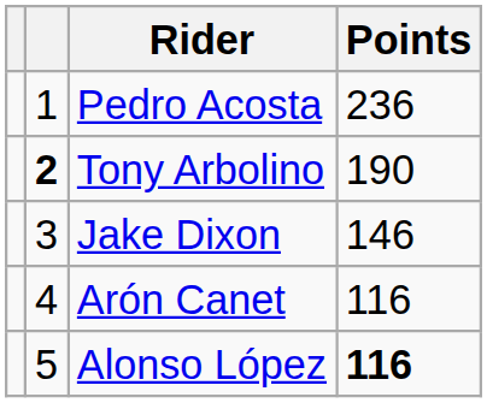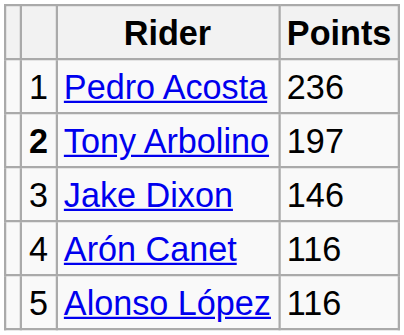Tony Arbolino | Points: 190 -> 197
Alonso López | Points: bold -> normal
